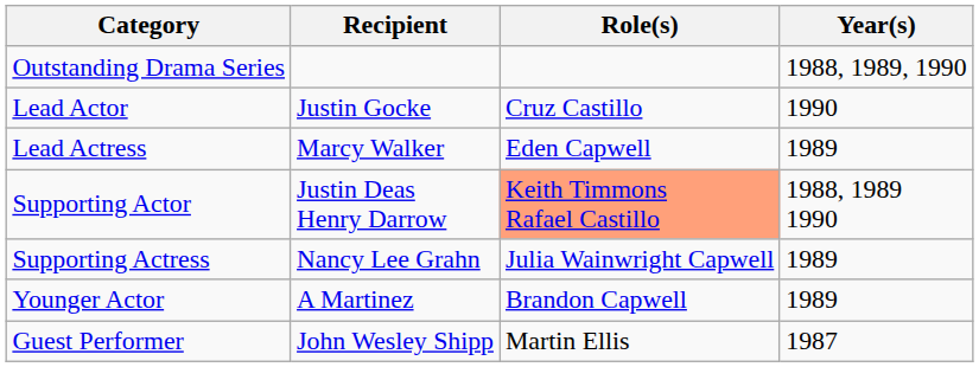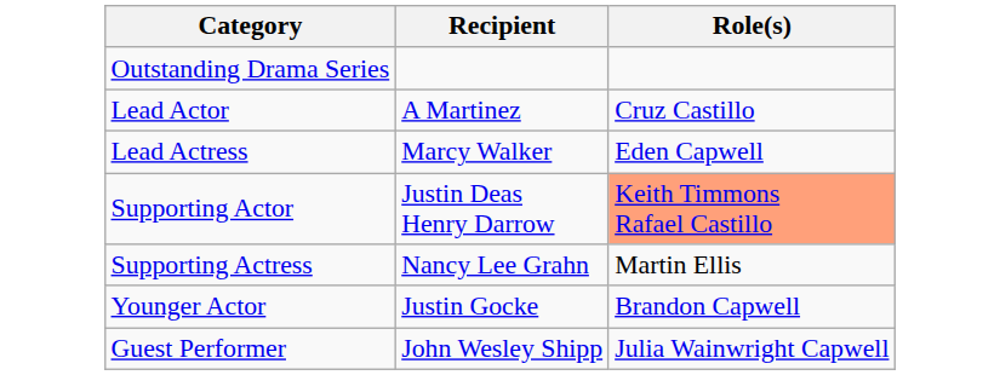- column: Year(s) | 1988, 1989, 1990 | 1990 | 1989 | 1988, 1989 1990 | 1989 | 1989 | 1987
Lead Actor | Recipient: Justin Gocke -> A Martinez
Supporting Actress | Role(s): Julia Wainwright Capwell -> Martin Ellis
Younger Actor | Recipient: A Martinez -> Justin Gocke
Guest Performer | Role(s): Martin Ellis -> Julia Wainwright Capwell
